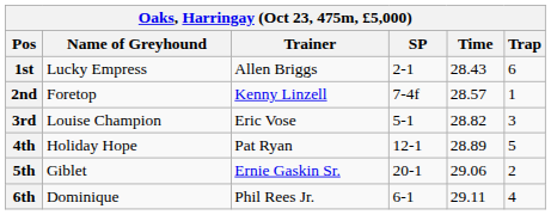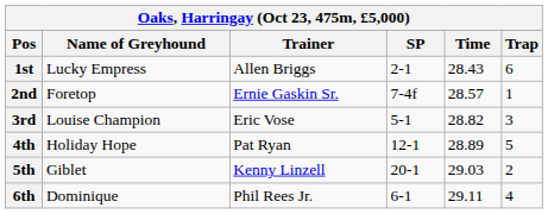2nd | Trainer: Kenny Linzell -> Ernie Gaskin Sr.
5th | Trainer: Ernie Gaskin Sr. -> Kenny Linzell
5th | Time: 29.06 -> 29.03
